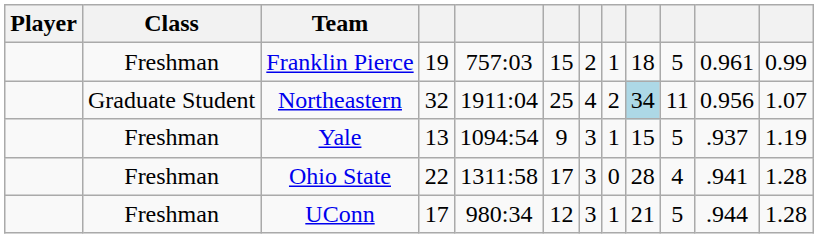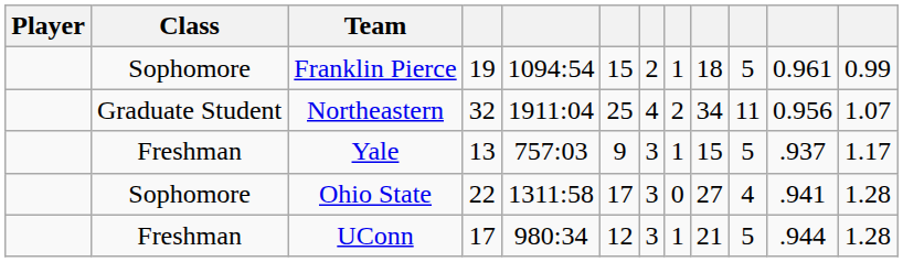Franklin Pierce | Class: Freshman -> Sophomore
Franklin Pierce | column 5: 757:03 -> 1094:54
Northeastern | column 9: lightblue background -> no background
Yale | column 5: 1094:54 -> 757:03
Yale | column 12: 1.19 -> 1.17
Ohio State | Class: Freshman -> Sophomore
Ohio State | column 9: 28 -> 27
